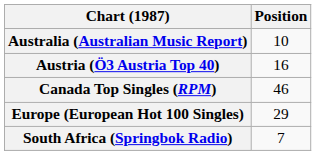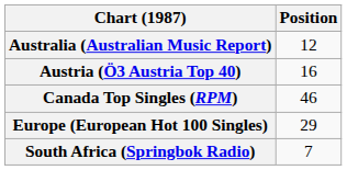Australia (Australian Music Report) | Position: 10 -> 12
